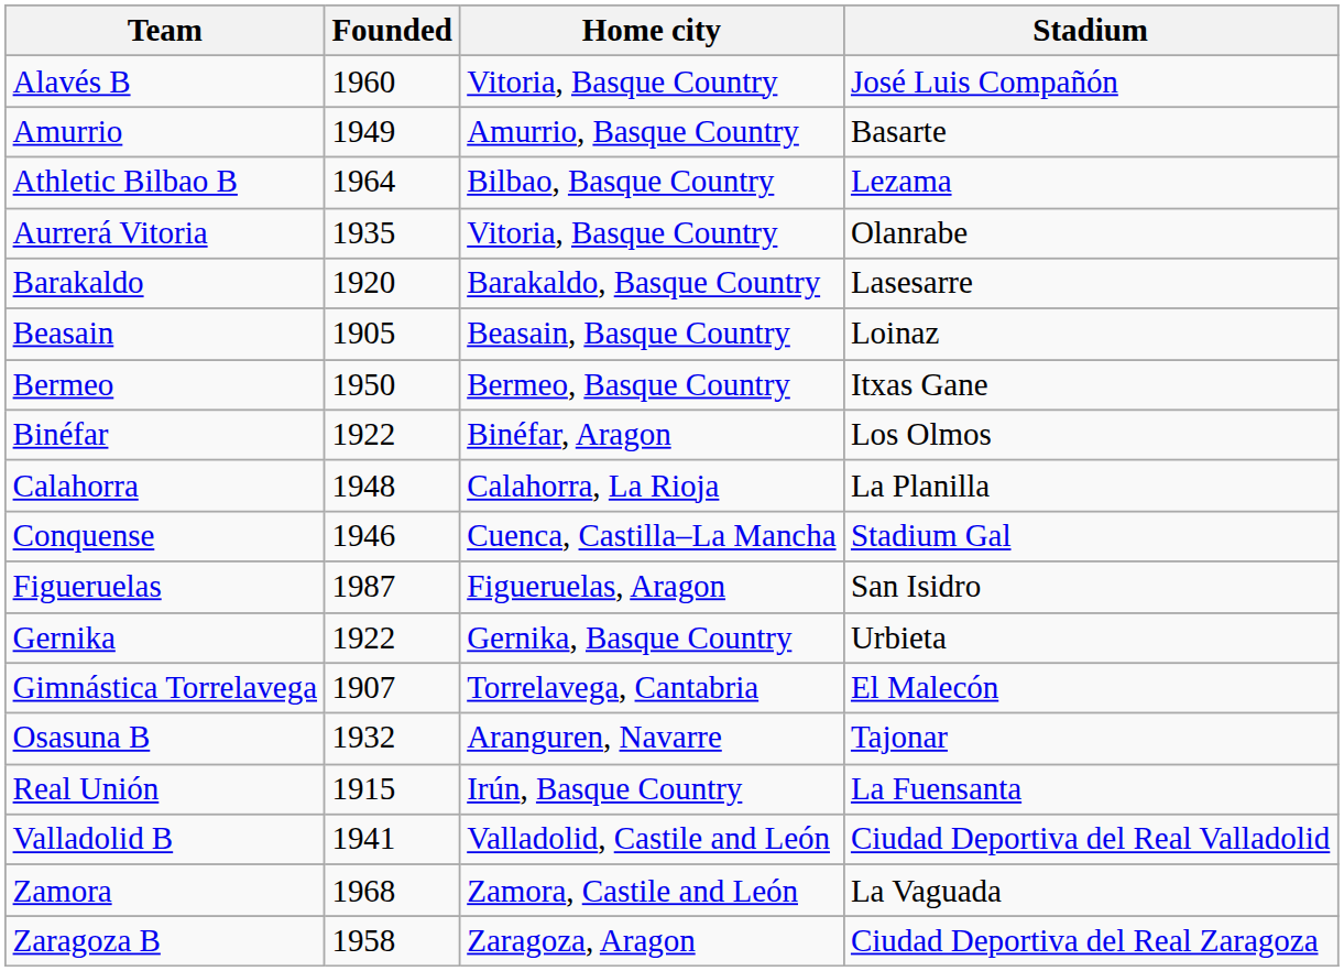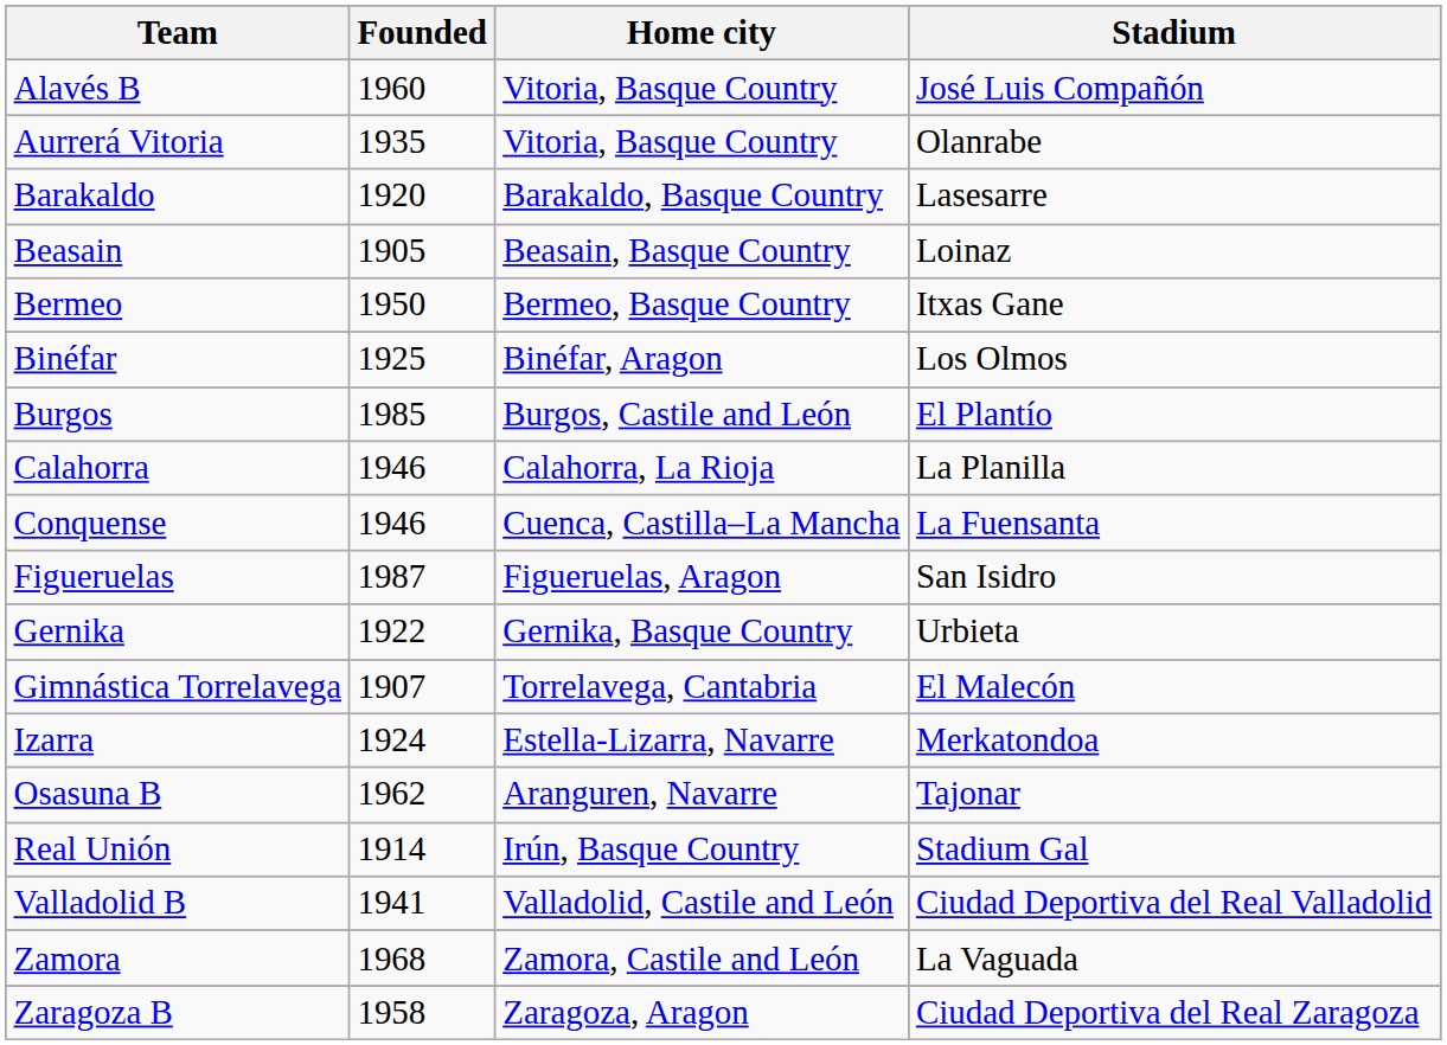- row: Amurrio | 1949 | Amurrio, Basque Country | Basarte
- row: Athletic Bilbao B | 1964 | Bilbao, Basque Country | Lezama
Binéfar | Founded: 1922 -> 1925
+ row: Burgos | 1985 | Burgos, Castile and León | El Plantío
Calahorra | Founded: 1948 -> 1946
Conquense | Stadium: Stadium Gal -> La Fuensanta
+ row: Izarra | 1924 | Estella-Lizarra, Navarre | Merkatondoa
Osasuna B | Founded: 1932 -> 1962
Real Unión | Founded: 1915 -> 1914
Real Unión | Stadium: La Fuensanta -> Stadium Gal
